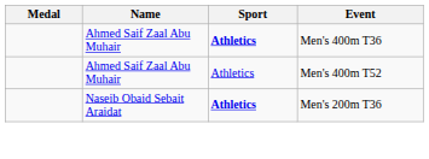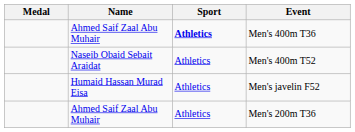Men's 400m T52 | Name: Ahmed Saif Zaal Abu Muhair -> Naseib Obaid Sebait Araidat
+ row: Humaid Hassan Murad Eisa | Athletics | Men's javelin F52
Men's 200m T36 | Name: Naseib Obaid Sebait Araidat -> Ahmed Saif Zaal Abu Muhair
Men's 200m T36 | Sport: bold -> normal
